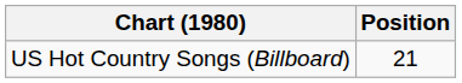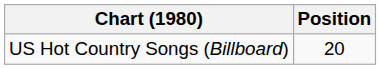US Hot Country Songs (Billboard) | Position: 21 -> 20
